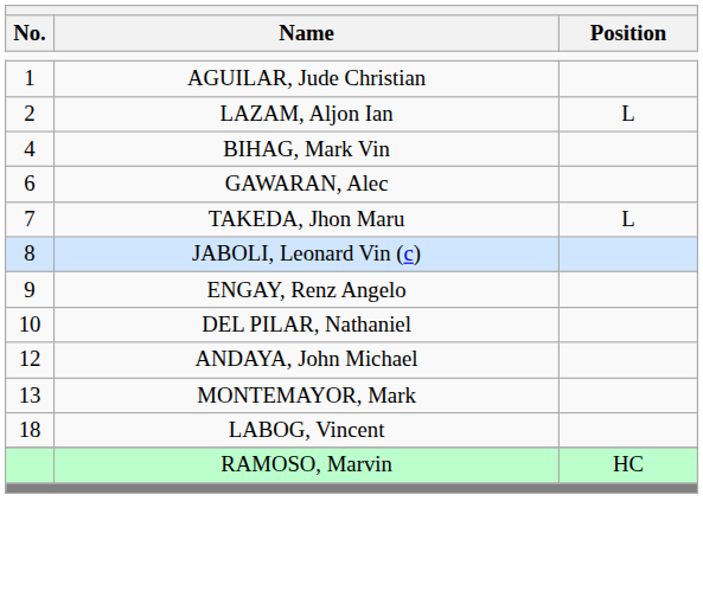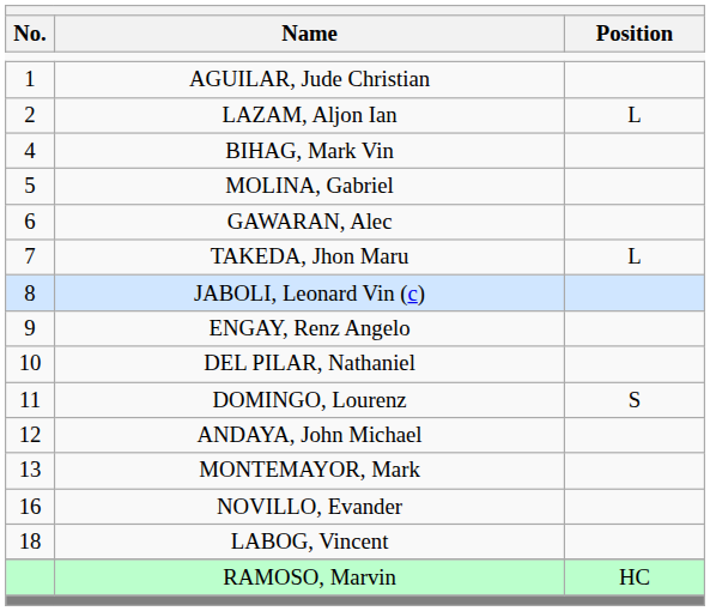+ row: 5 | MOLINA, Gabriel
+ row: 11 | DOMINGO, Lourenz | S
+ row: 16 | NOVILLO, Evander
